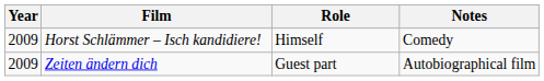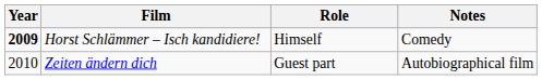Horst Schlämmer – Isch kandidiere! | Year: normal -> bold
Zeiten ändern dich | Year: 2009 -> 2010
